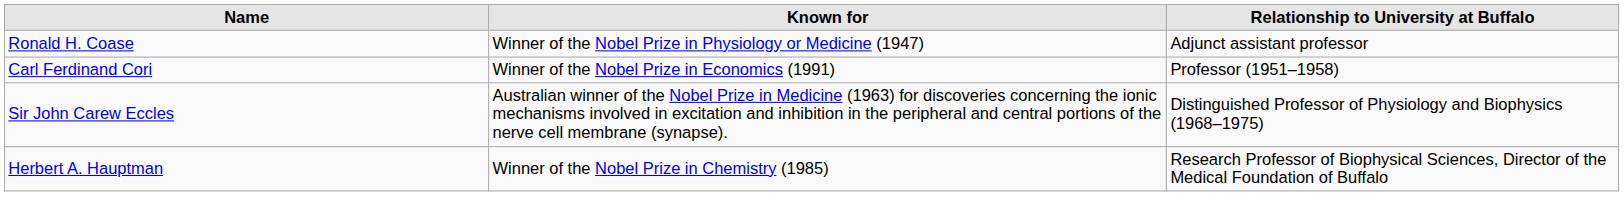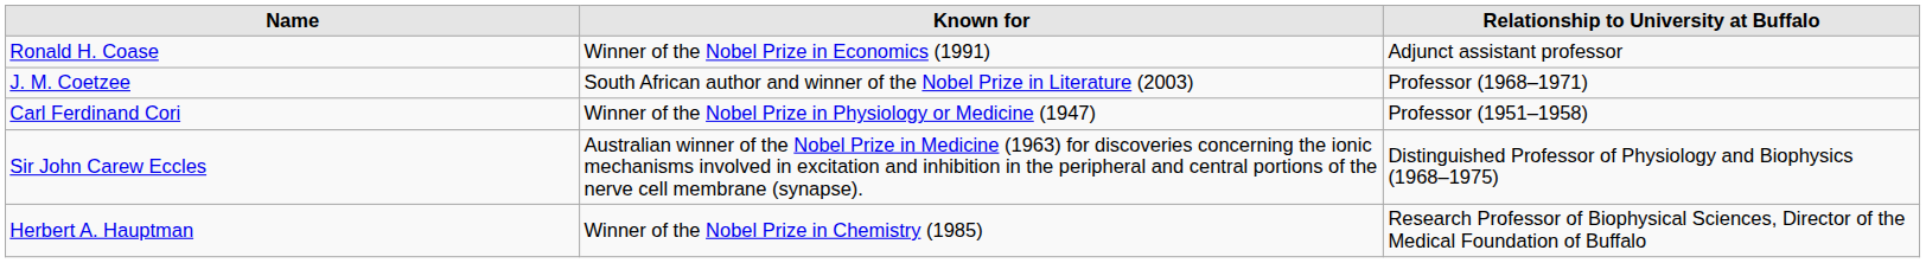Ronald H. Coase | Known for: Winner of the Nobel Prize in Physiology or Medicine (1947) -> Winner of the Nobel Prize in Economics (1991)
+ row: J. M. Coetzee | South African author and winner of the Nobel Prize in Literature (2003) | Professor (1968–1971)
Carl Ferdinand Cori | Known for: Winner of the Nobel Prize in Economics (1991) -> Winner of the Nobel Prize in Physiology or Medicine (1947)
